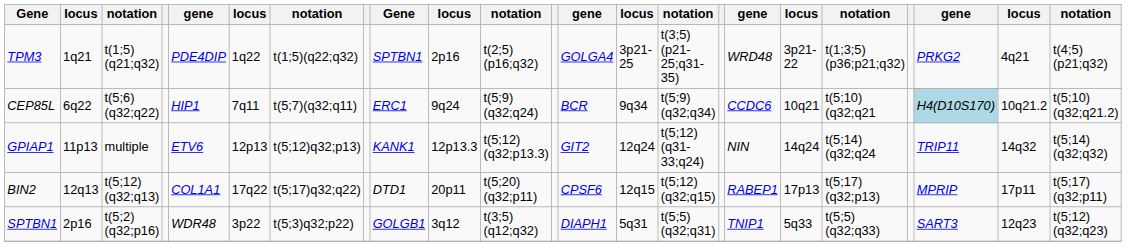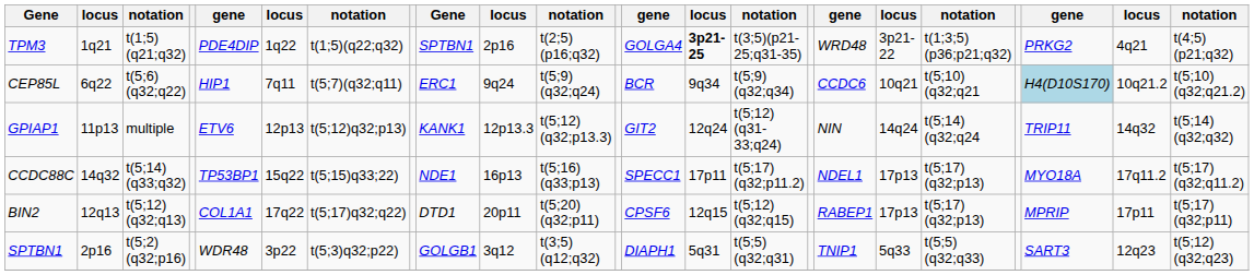TPM3 | column 14: normal -> bold
+ row: CCDC88C | 14q32 | t(5;14)(q33;q32) | TP53BP1 | 15q22 | t(5;15)q33;22) | NDE1 | 16p13 | t(5;16)(q33;p13) | SPECC1 | 17p11 | t(5;17)(q32;p11.2) | NDEL1 | 17p13 | t(5;17)(q32;p13) | MYO18A | 17q11.2 | t(5;17)(q32;q11.2)
